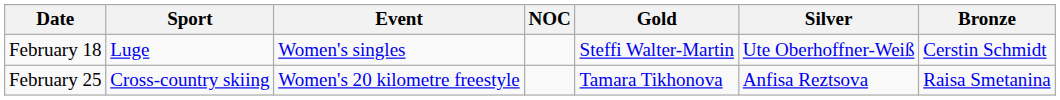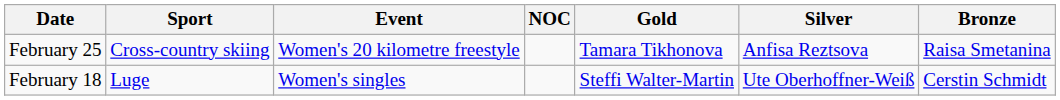rows swapped: February 18 <-> February 25
